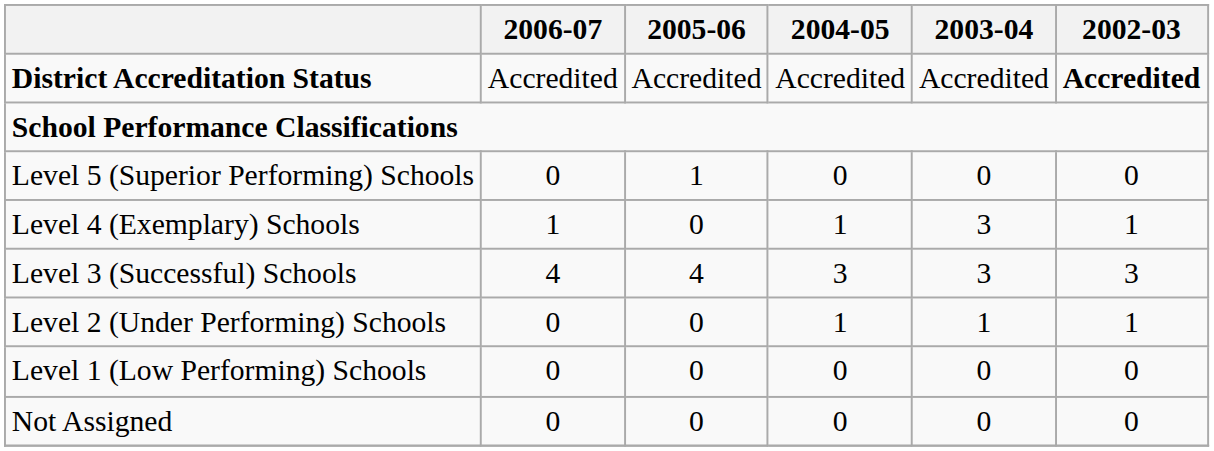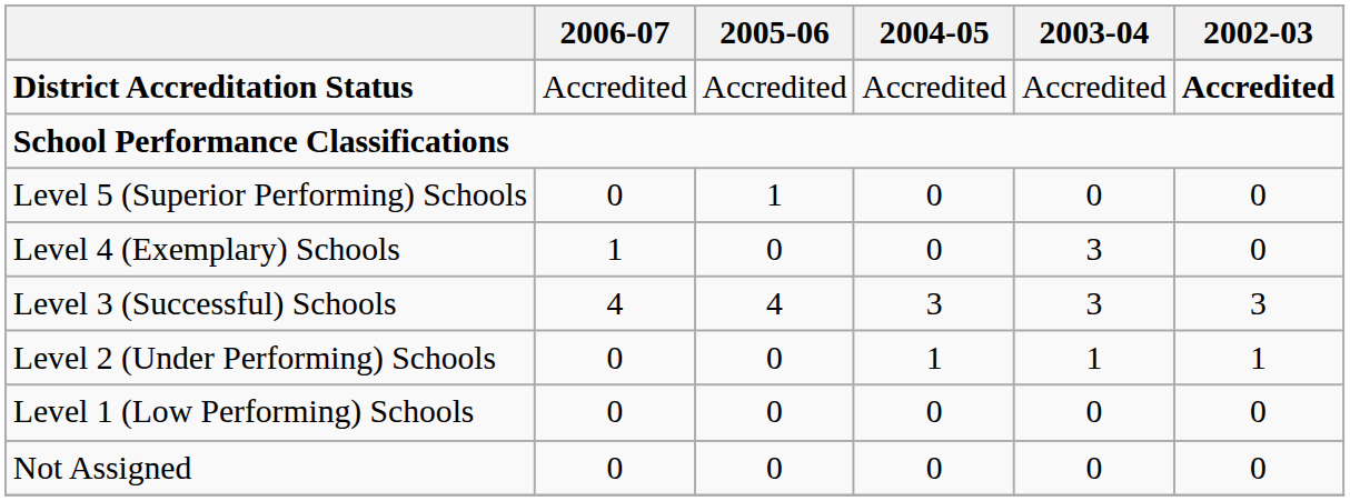Level 4 (Exemplary) Schools | 2004-05: 1 -> 0
Level 4 (Exemplary) Schools | 2002-03: 1 -> 0
